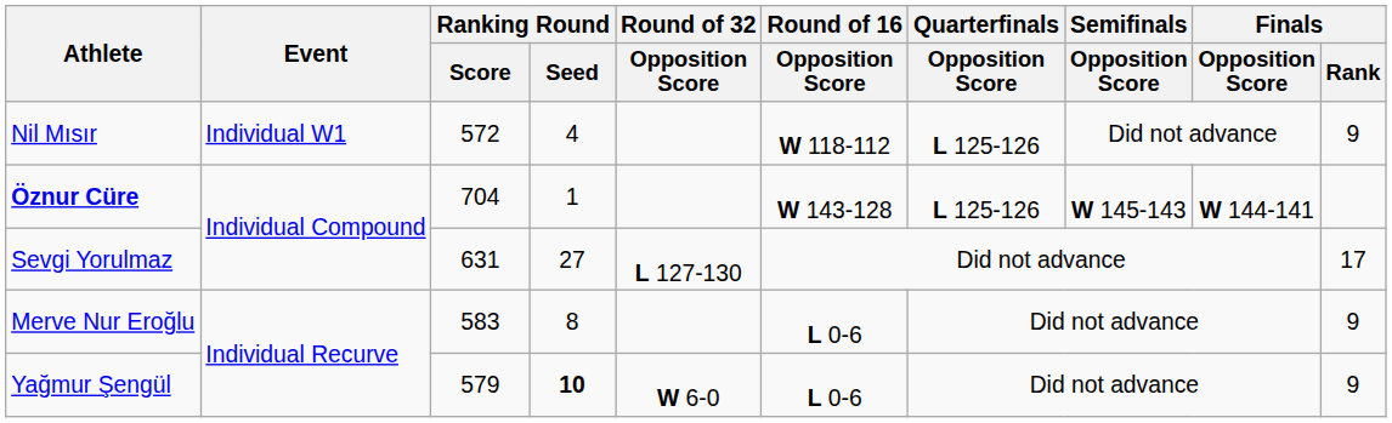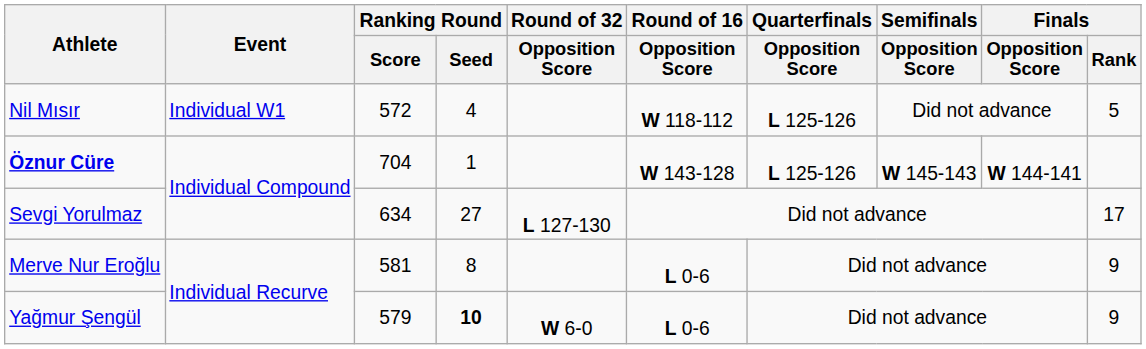Nil Mısır | Finals / Rank: 9 -> 5
Sevgi Yorulmaz | Ranking Round / Score: 631 -> 634
Merve Nur Eroğlu | Ranking Round / Score: 583 -> 581
